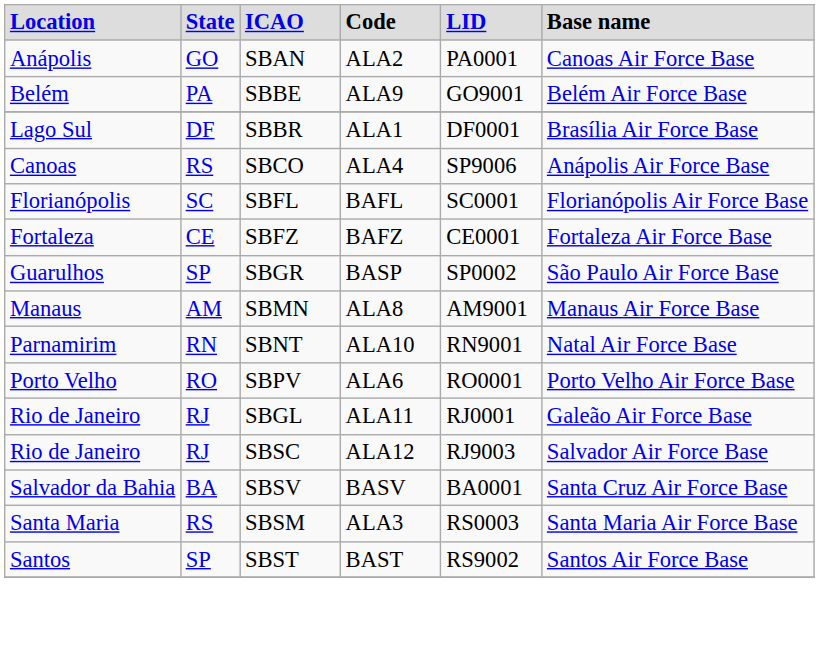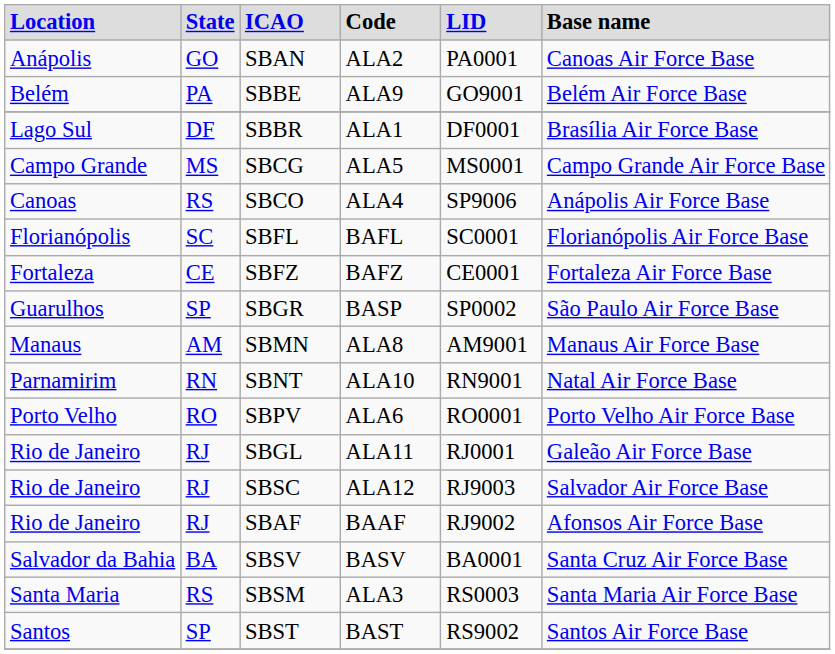+ row: Campo Grande | MS | SBCG | ALA5 | MS0001 | Campo Grande Air Force Base
+ row: Rio de Janeiro | RJ | SBAF | BAAF | RJ9002 | Afonsos Air Force Base
